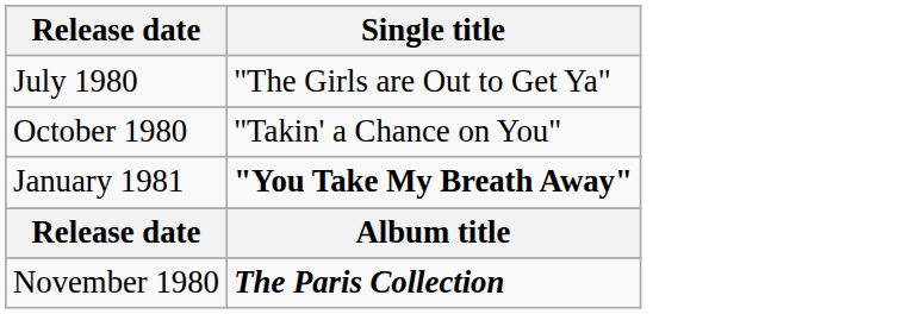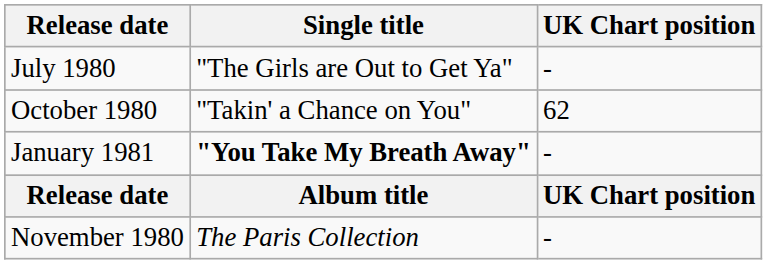+ column: UK Chart position | - | 62 | - | UK Chart position | -
November 1980 | Single title: bold -> normal
